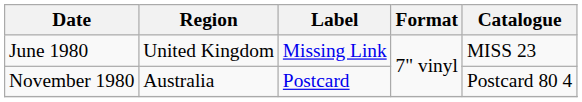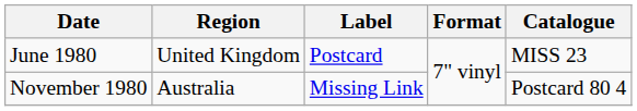June 1980 | Label: Missing Link -> Postcard
November 1980 | Label: Postcard -> Missing Link
